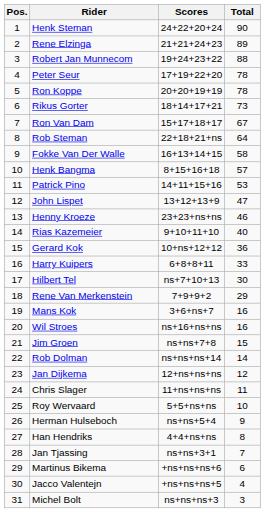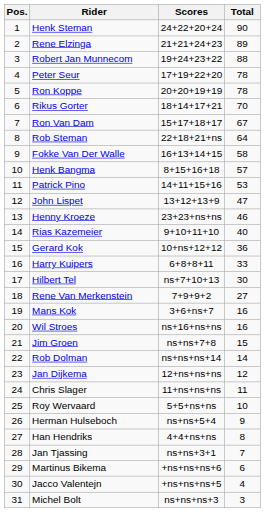Rikus Gorter | Total: 73 -> 70
Rene Van Merkenstein | Total: 29 -> 27
